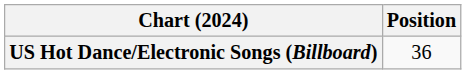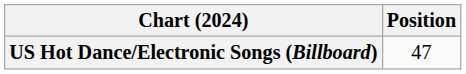US Hot Dance/Electronic Songs (Billboard) | Position: 36 -> 47
